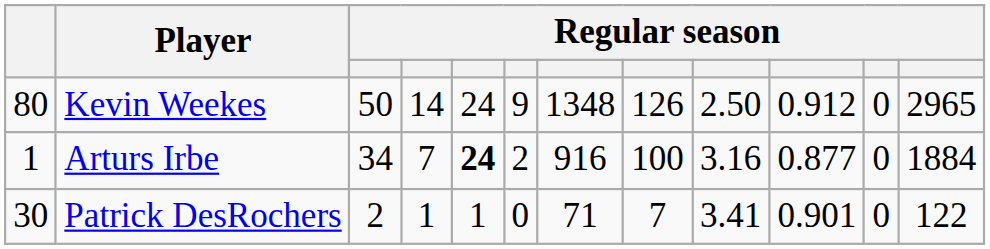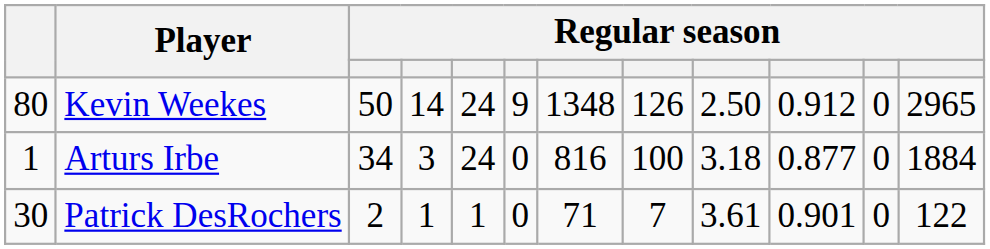Arturs Irbe | column 4: 7 -> 3
Arturs Irbe | column 5: bold -> normal
Arturs Irbe | column 6: 2 -> 0
Arturs Irbe | column 7: 916 -> 816
Arturs Irbe | column 9: 3.16 -> 3.18
Patrick DesRochers | column 9: 3.41 -> 3.61
